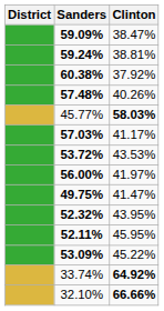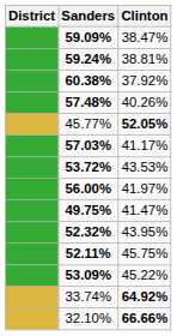45.77% | Clinton: 58.03% -> 52.05%
52.11% | Clinton: 45.95% -> 45.75%
